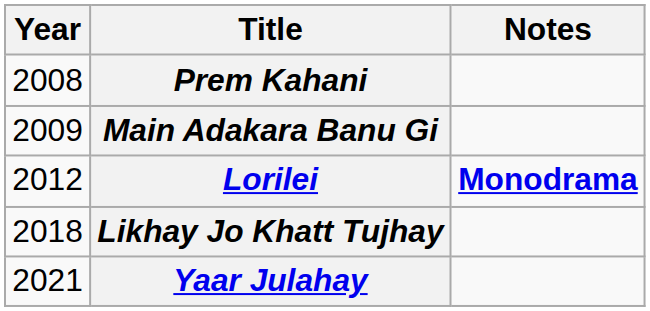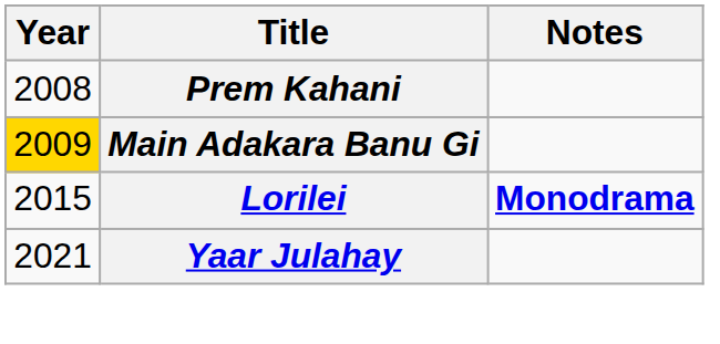Main Adakara Banu Gi | Year: no background -> gold background
Lorilei | Year: 2012 -> 2015
- row: 2018 | Likhay Jo Khatt Tujhay
